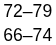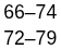rows swapped: 66–74 <-> 72–79
